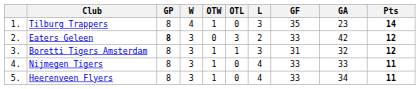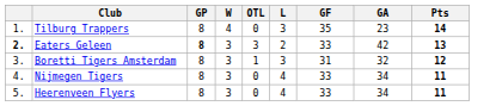- column: OTW | 1 | 0 | 1 | 1 | 1
Eaters Geleen | column 1: normal -> bold
Eaters Geleen | Pts: 12 -> 13
Nijmegen Tigers | GA: 33 -> 34
